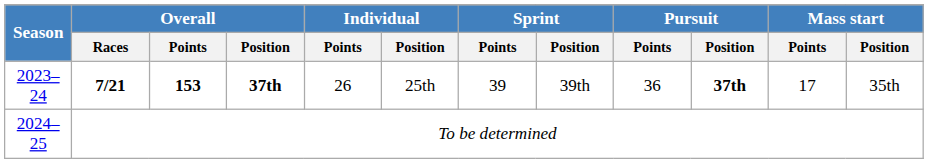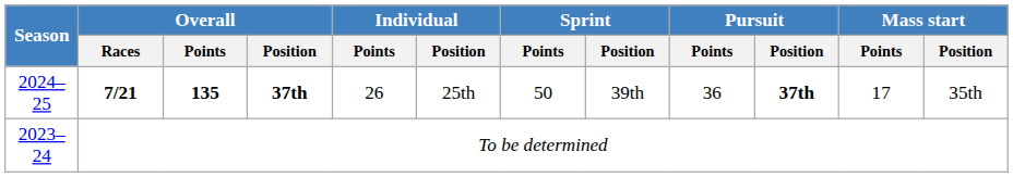7/21 | Season: 2023–24 -> 2024–25
7/21 | Overall / Points: 153 -> 135
7/21 | Sprint / Points: 39 -> 50
To be determined | Season: 2024–25 -> 2023–24
